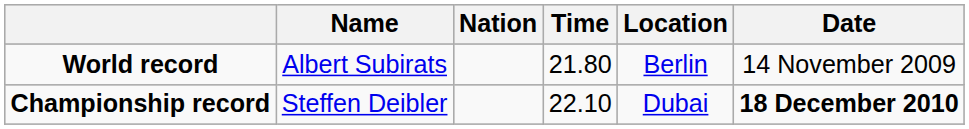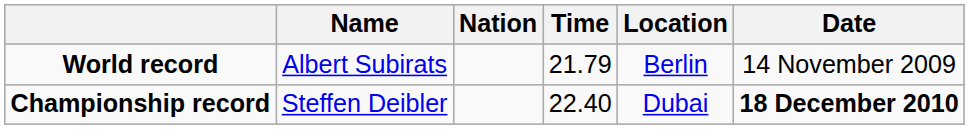World record | Time: 21.80 -> 21.79
Championship record | Time: 22.10 -> 22.40
